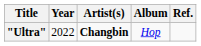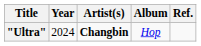"Ultra" | Year: 2022 -> 2024
